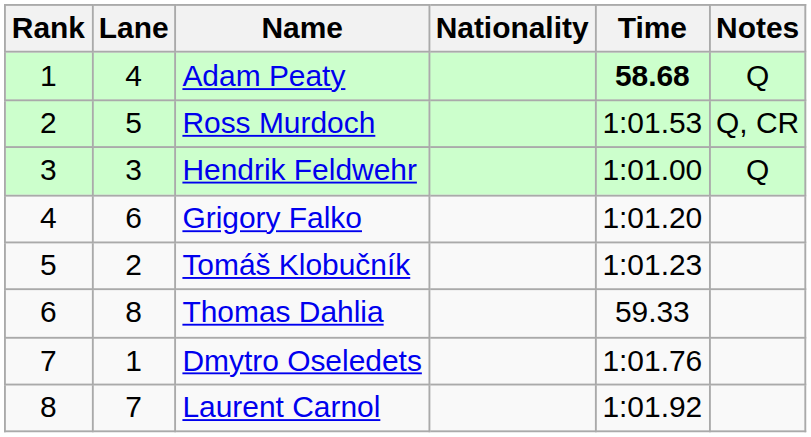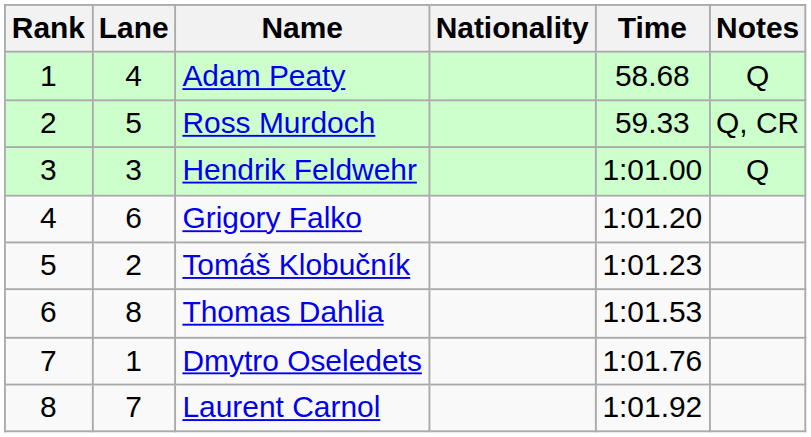Adam Peaty | Time: bold -> normal
Ross Murdoch | Time: 1:01.53 -> 59.33
Thomas Dahlia | Time: 59.33 -> 1:01.53
